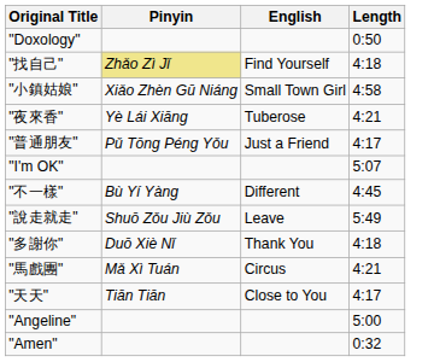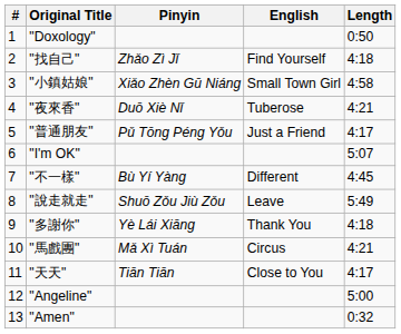+ column: # | 1 | 2 | 3 | 4 | 5 | 6 | 7 | 8 | 9 | 10 | 11 | 12 | 13
"找自己" | Pinyin: khaki background -> no background
"夜來香" | Pinyin: Yè Lái Xiāng -> Duō Xiè Nǐ
"多謝你" | Pinyin: Duō Xiè Nǐ -> Yè Lái Xiāng
